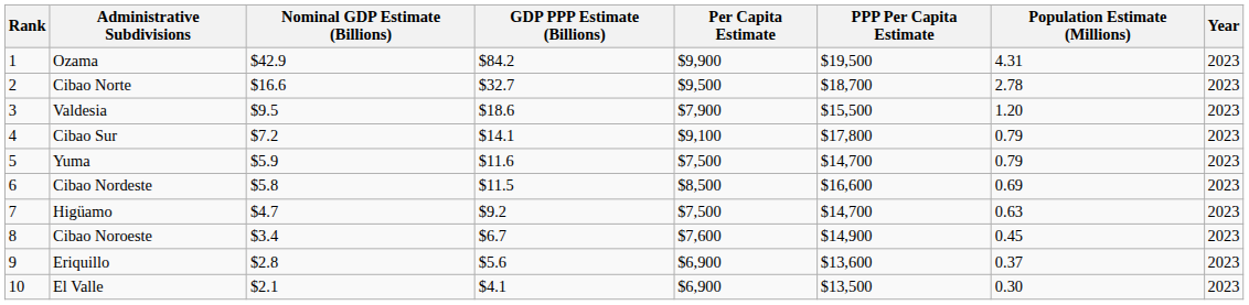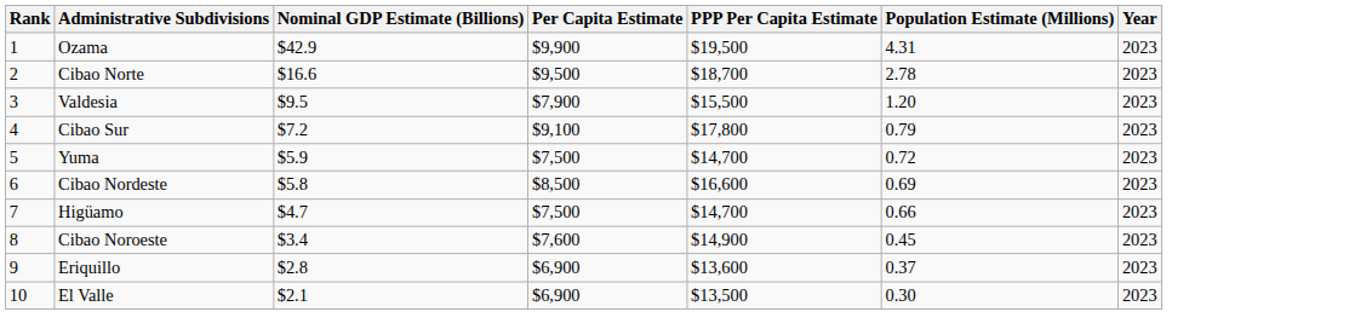- column: GDP PPP Estimate (Billions) | $84.2 | $32.7 | $18.6 | $14.1 | $11.6 | $11.5 | $9.2 | $6.7 | $5.6 | $4.1
Yuma | Population Estimate (Millions): 0.79 -> 0.72
Higüamo | Population Estimate (Millions): 0.63 -> 0.66
